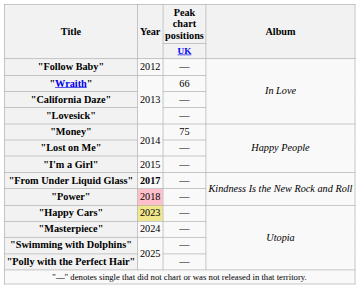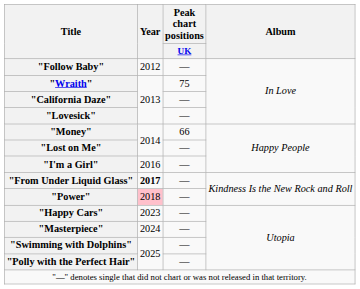"Wraith" | Peak chart positions / UK: 66 -> 75
"Money" | Peak chart positions / UK: 75 -> 66
"I'm a Girl" | Year: 2015 -> 2016
"Happy Cars" | Year: khaki background -> no background
